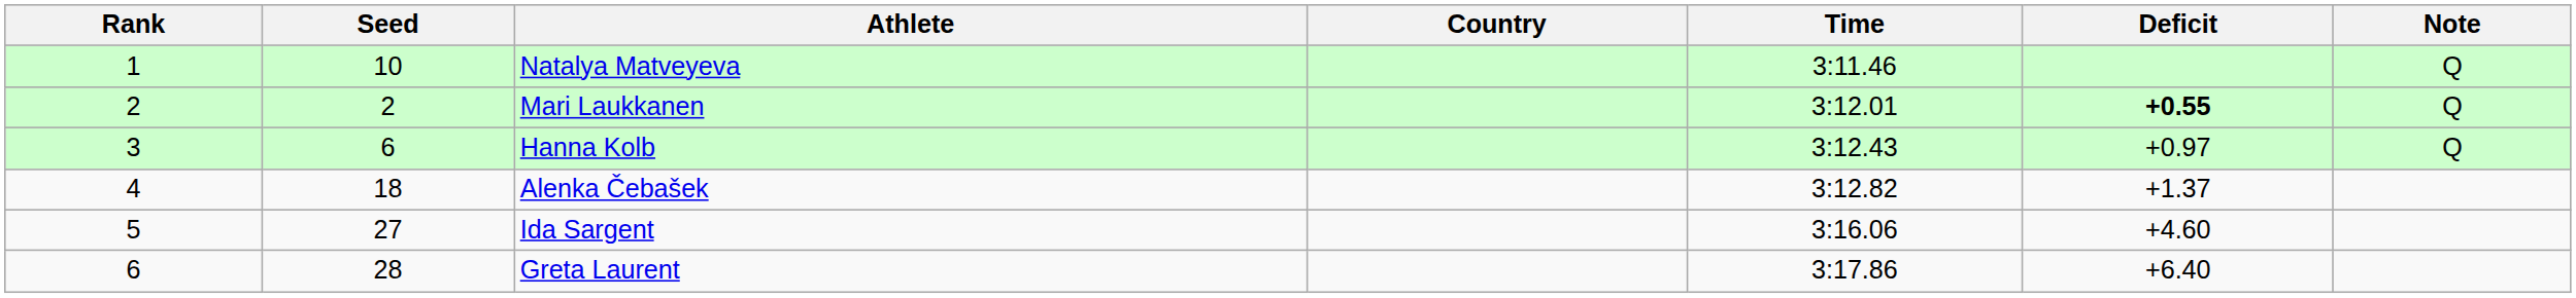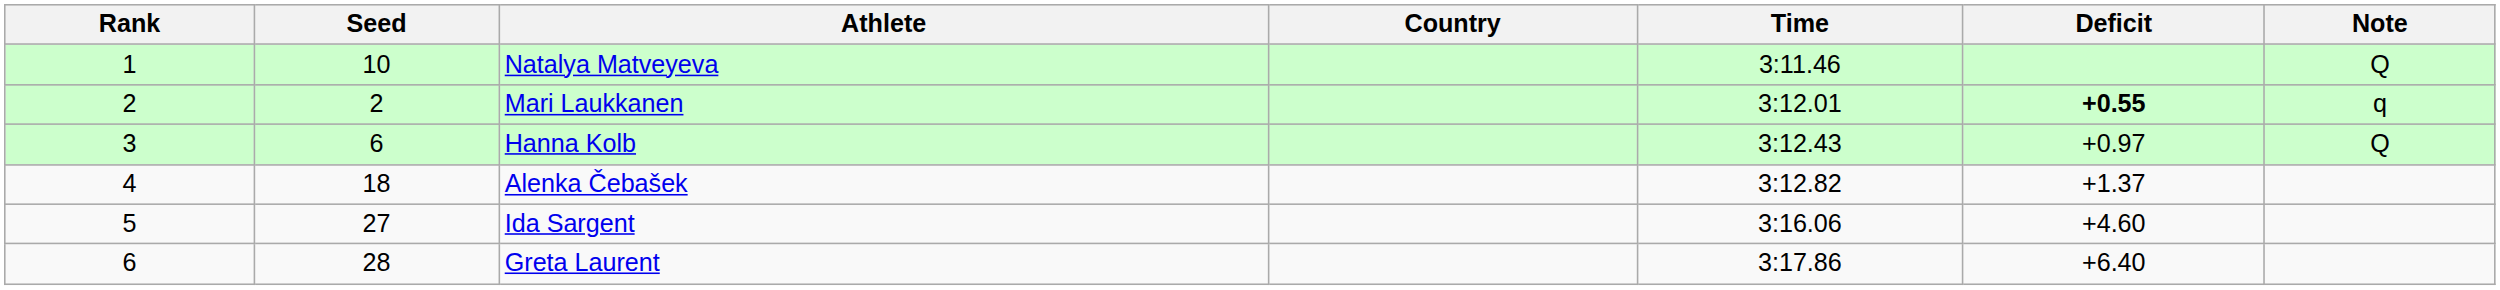Mari Laukkanen | Note: Q -> q
